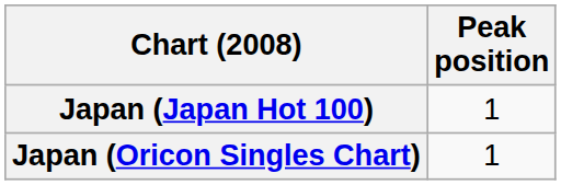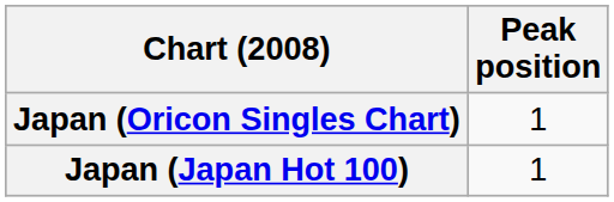rows swapped: Japan (Oricon Singles Chart) <-> Japan (Japan Hot 100)
